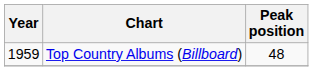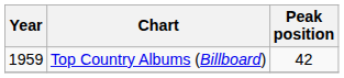Top Country Albums (Billboard) | Peak position: 48 -> 42
